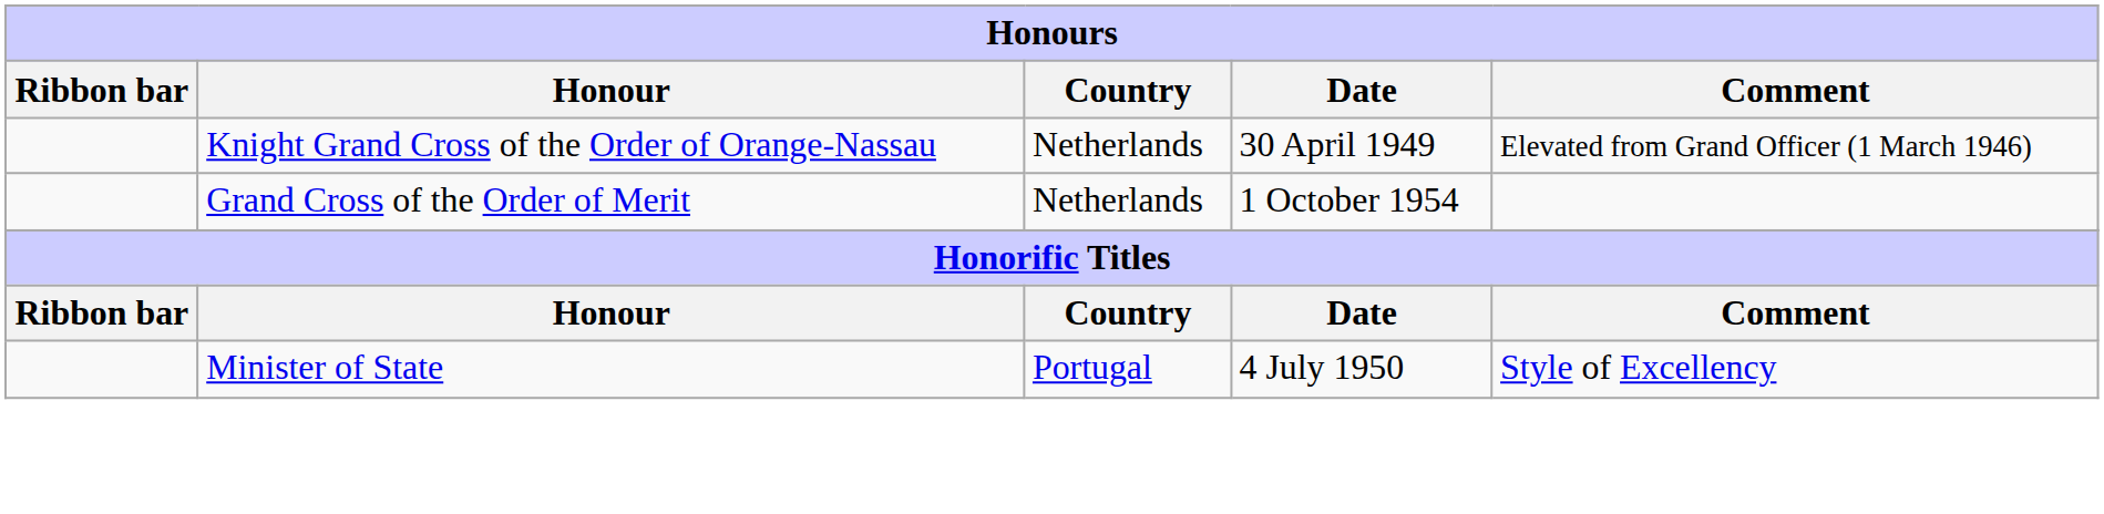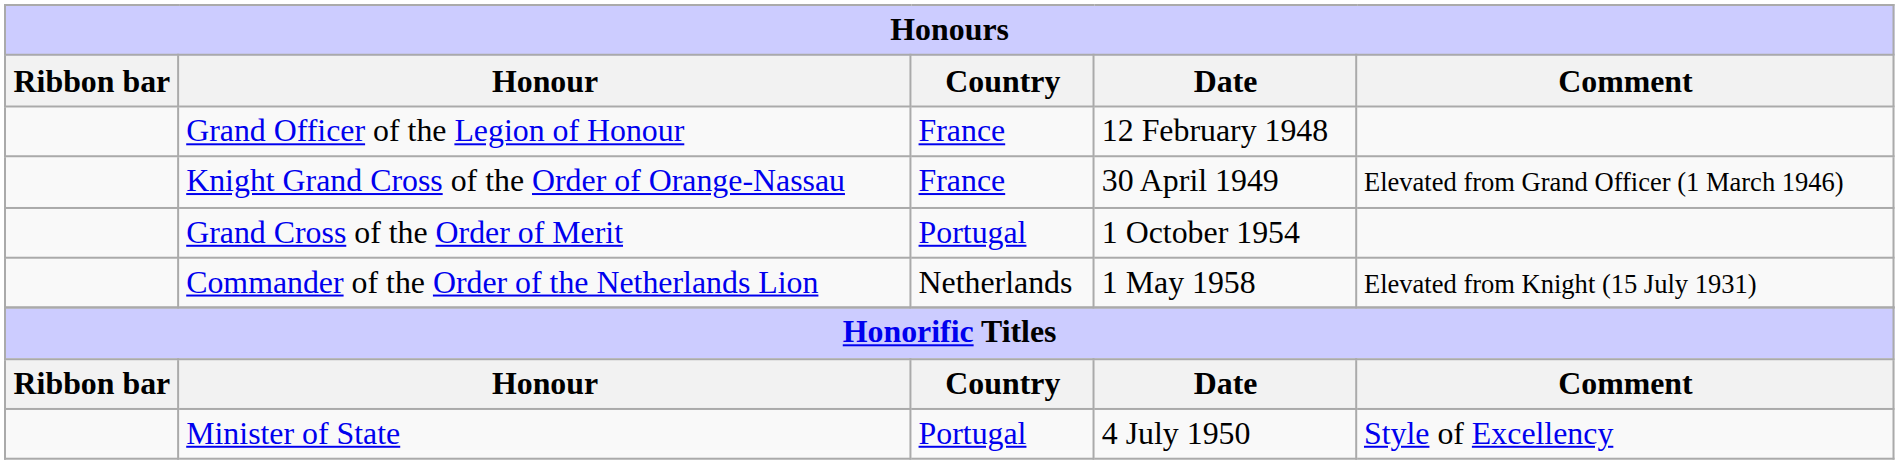+ row: Grand Officer of the Legion of Honour | France | 12 February 1948
Knight Grand Cross of the Order of Orange-Nassau | Country: Netherlands -> France
Grand Cross of the Order of Merit | Country: Netherlands -> Portugal
+ row: Commander of the Order of the Netherlands Lion | Netherlands | 1 May 1958 | Elevated from Knight (15 July 1931)
